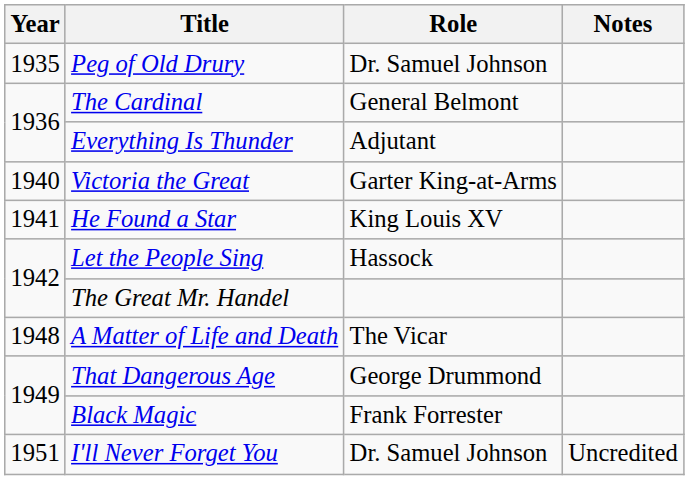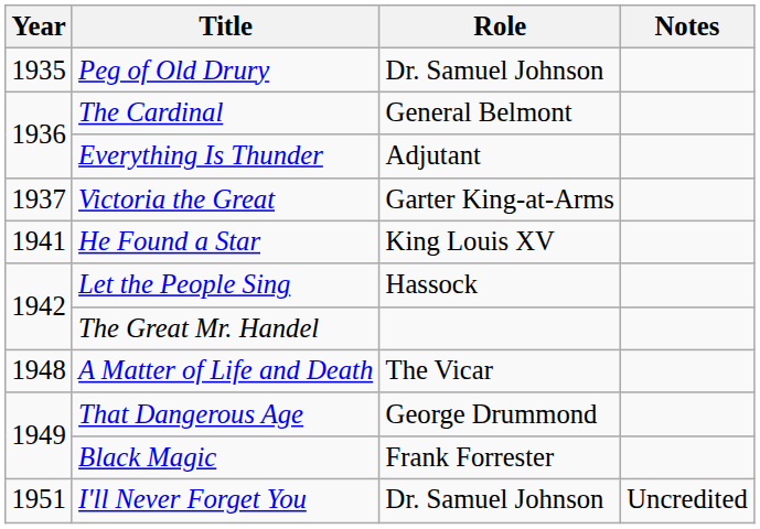Victoria the Great | Year: 1940 -> 1937
